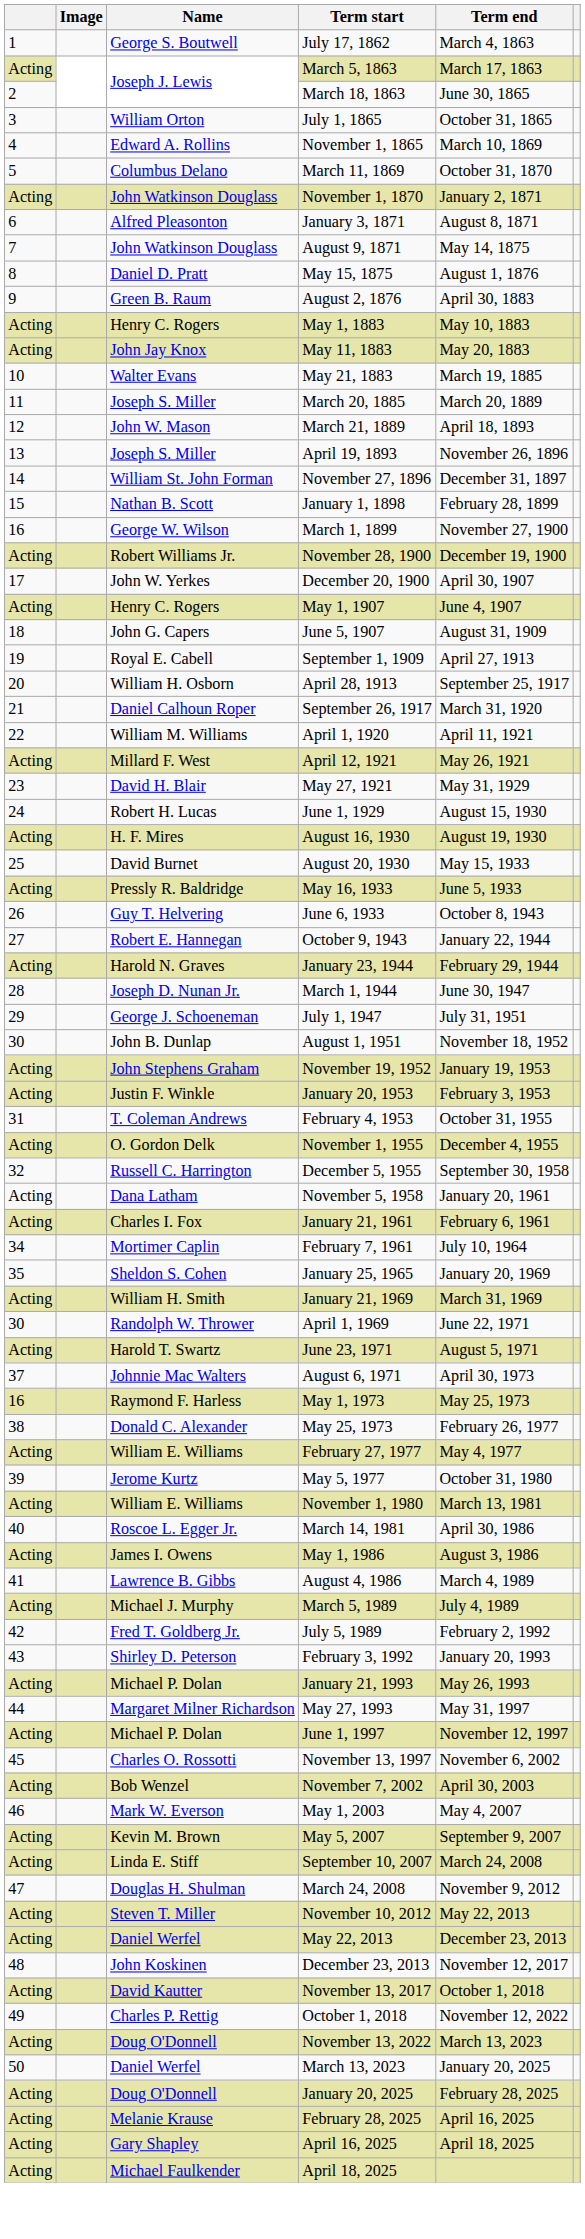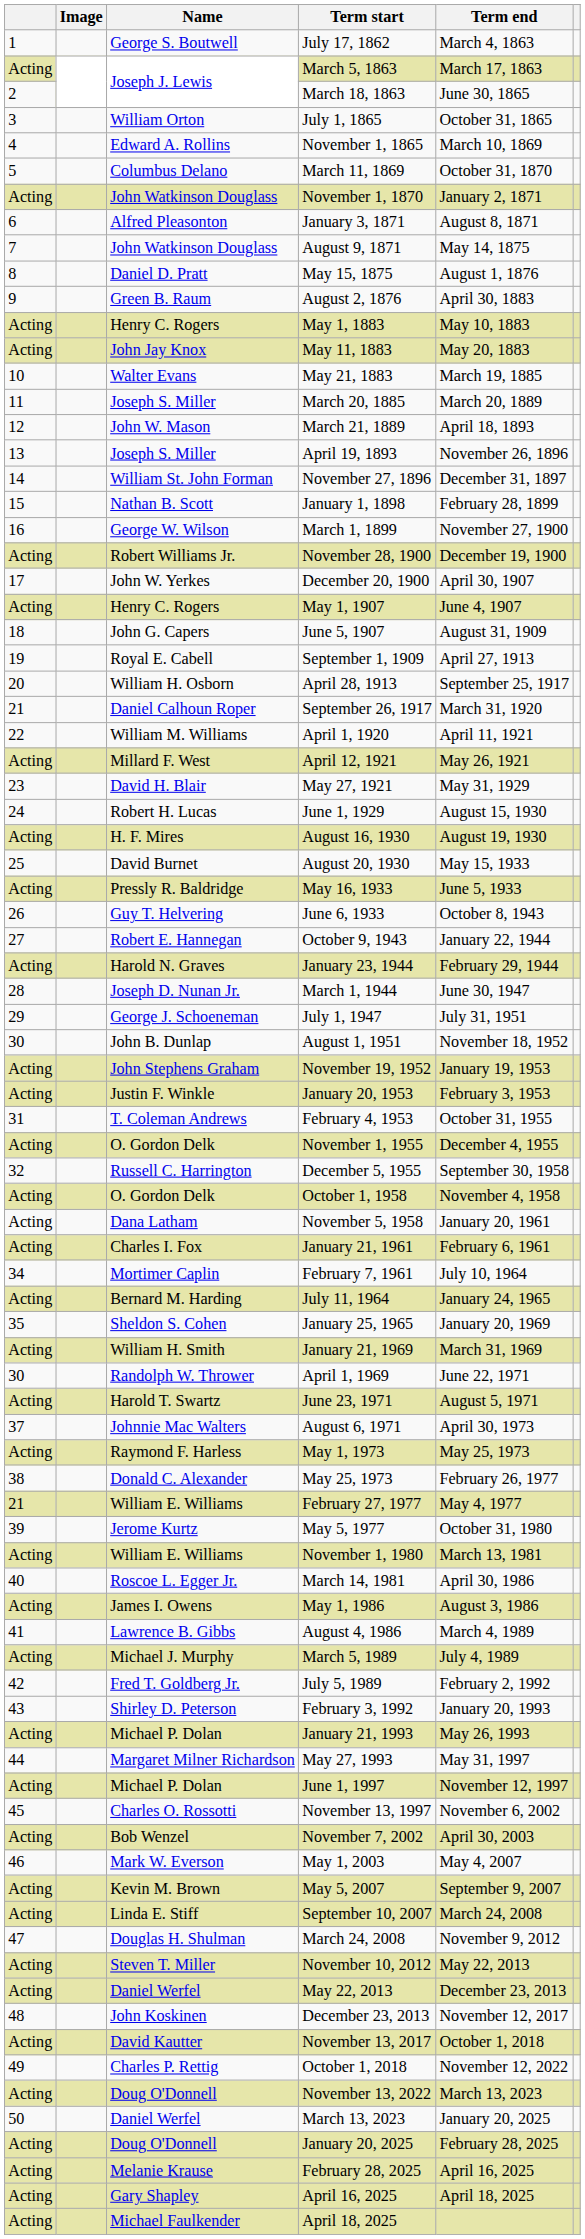+ row: Acting | O. Gordon Delk | October 1, 1958 | November 4, 1958
+ row: Acting | Bernard M. Harding | July 11, 1964 | January 24, 1965
May 1, 1973 | column 1: 16 -> Acting
February 27, 1977 | column 1: Acting -> 21
